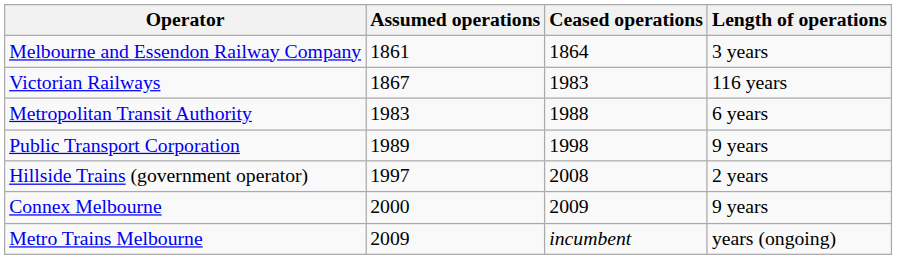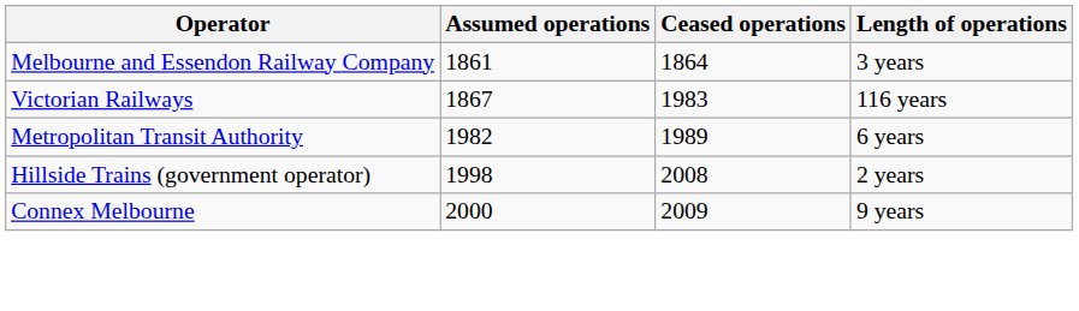Metropolitan Transit Authority | Assumed operations: 1983 -> 1982
Metropolitan Transit Authority | Ceased operations: 1988 -> 1989
- row: Public Transport Corporation | 1989 | 1998 | 9 years
Hillside Trains (government operator) | Assumed operations: 1997 -> 1998
- row: Metro Trains Melbourne | 2009 | incumbent | years (ongoing)
